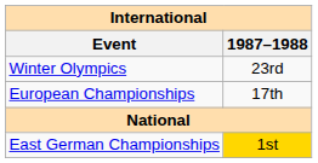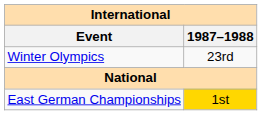- row: European Championships | 17th
